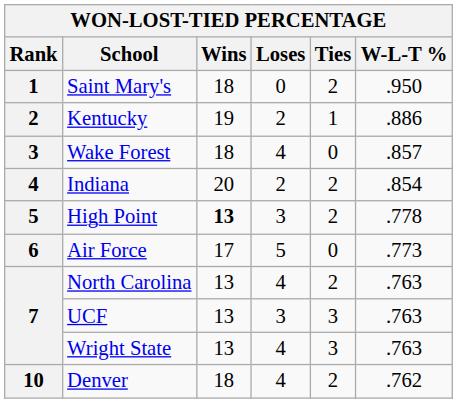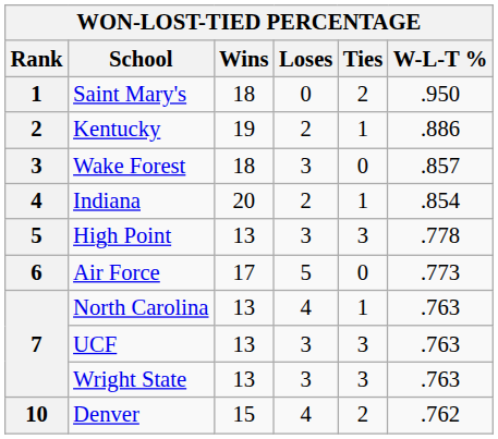Wake Forest | Loses: 4 -> 3
Indiana | Ties: 2 -> 1
High Point | Wins: bold -> normal
High Point | Ties: 2 -> 3
North Carolina | Ties: 2 -> 1
Wright State | Loses: 4 -> 3
Denver | Wins: 18 -> 15
